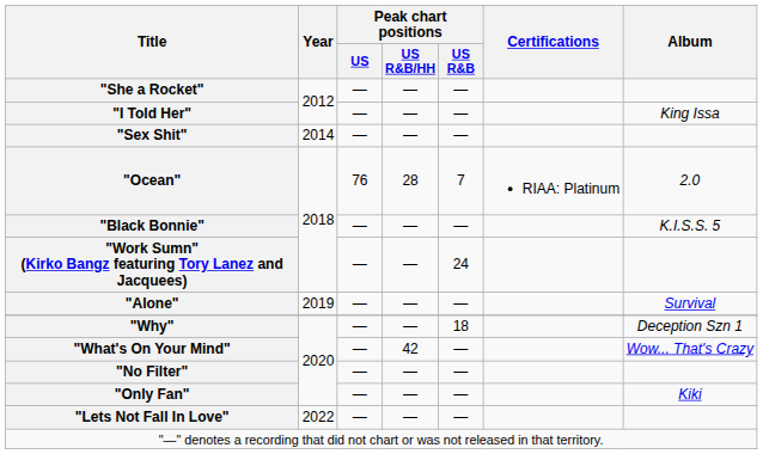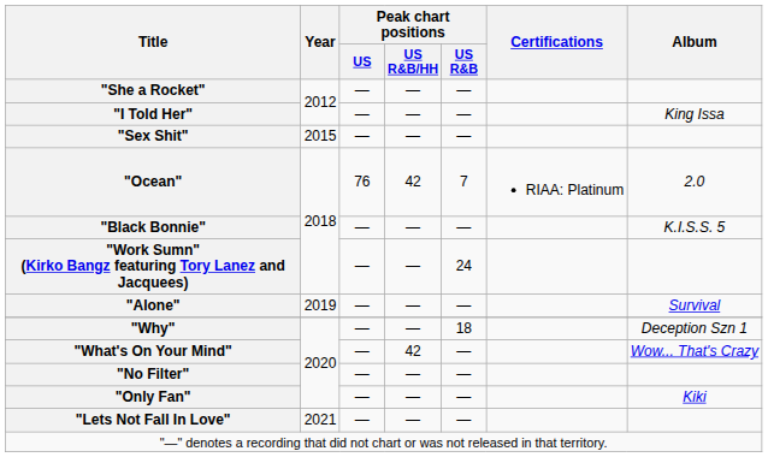"Sex Shit" | Year: 2014 -> 2015
"Ocean" | Peak chart positions / US R&B/HH: 28 -> 42
"Lets Not Fall In Love" | Year: 2022 -> 2021
